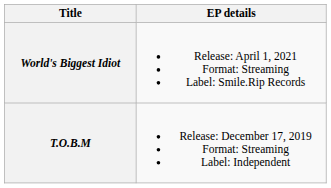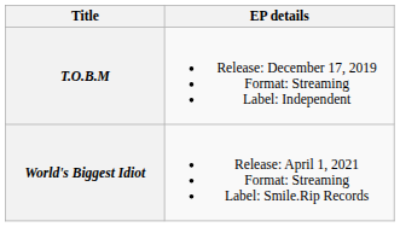rows swapped: T.O.B.M <-> World's Biggest Idiot
